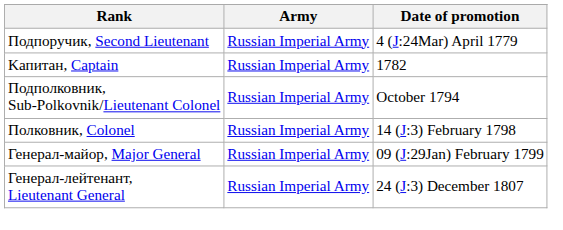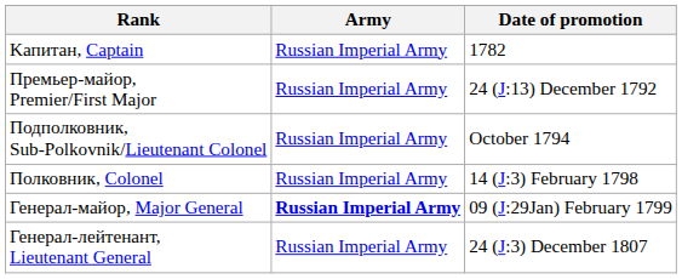- row: Подпоручик, Second Lieutenant | Russian Imperial Army | 4 (J:24Mar) April 1779
+ row: Премьер-майор, Premier/First Major | Russian Imperial Army | 24 (J:13) December 1792
Генерал-майор, Major General | Army: normal -> bold
